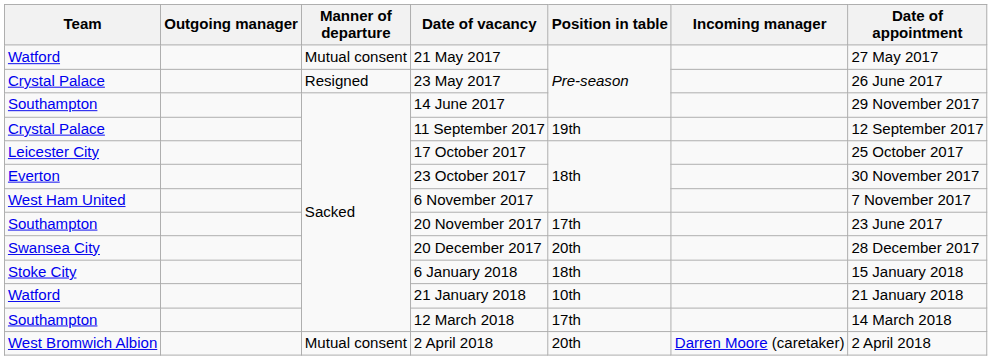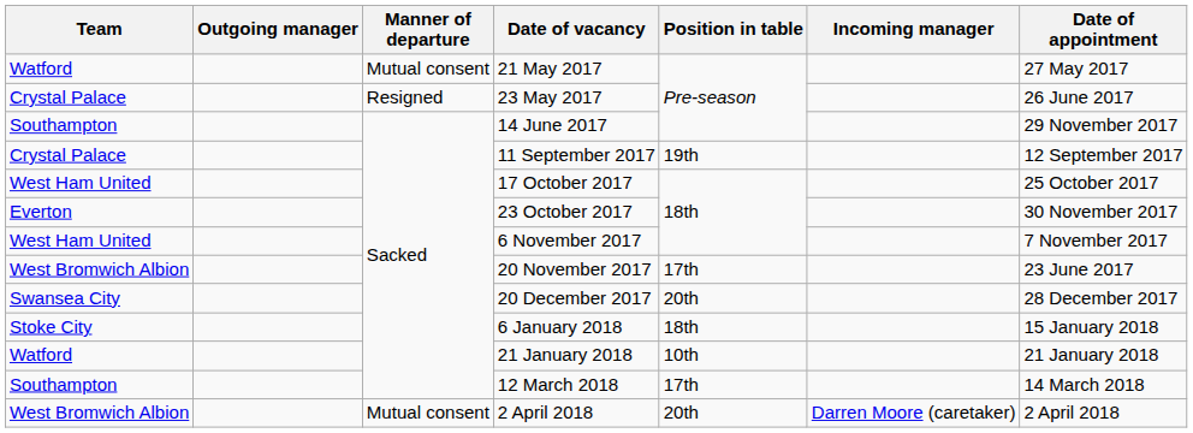17 October 2017 | Team: Leicester City -> West Ham United
20 November 2017 | Team: Southampton -> West Bromwich Albion
